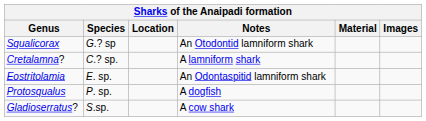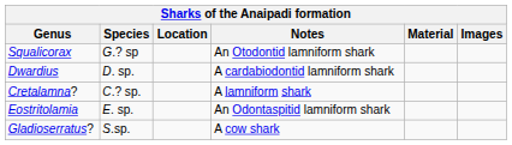+ row: Dwardius | D. sp. | A cardabiodontid lamniform shark
- row: Protosqualus | P. sp. | A dogfish
